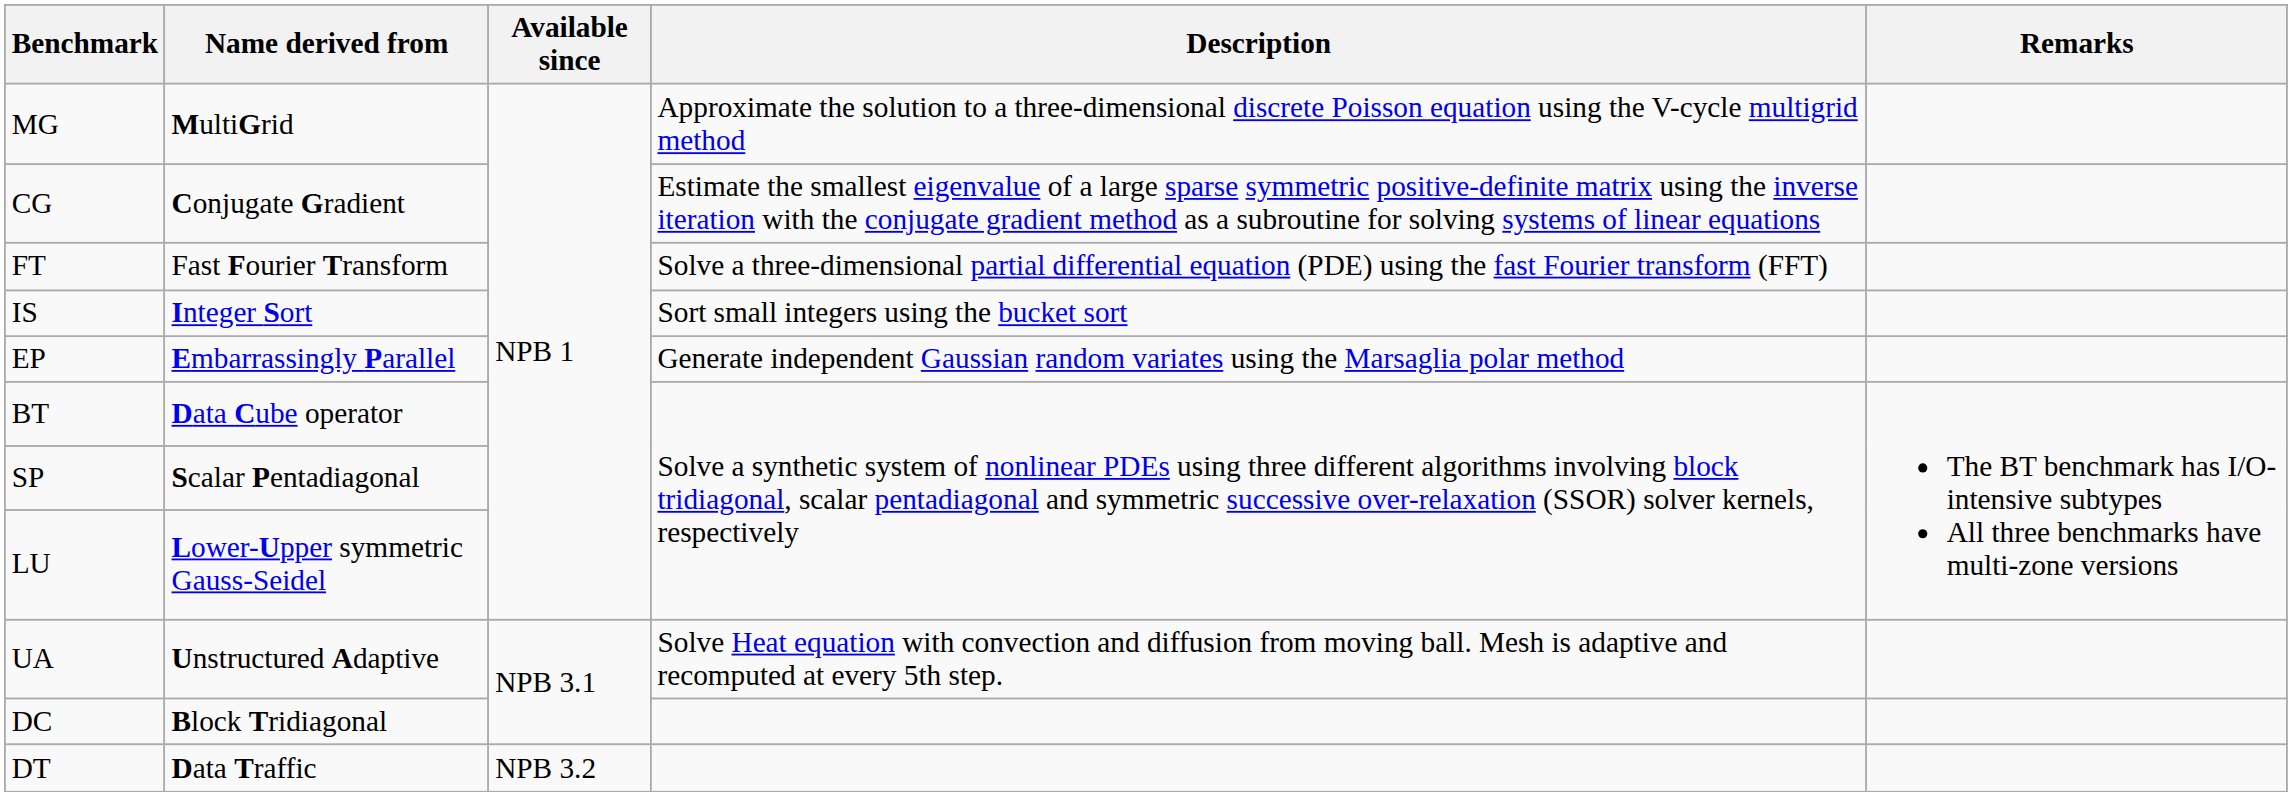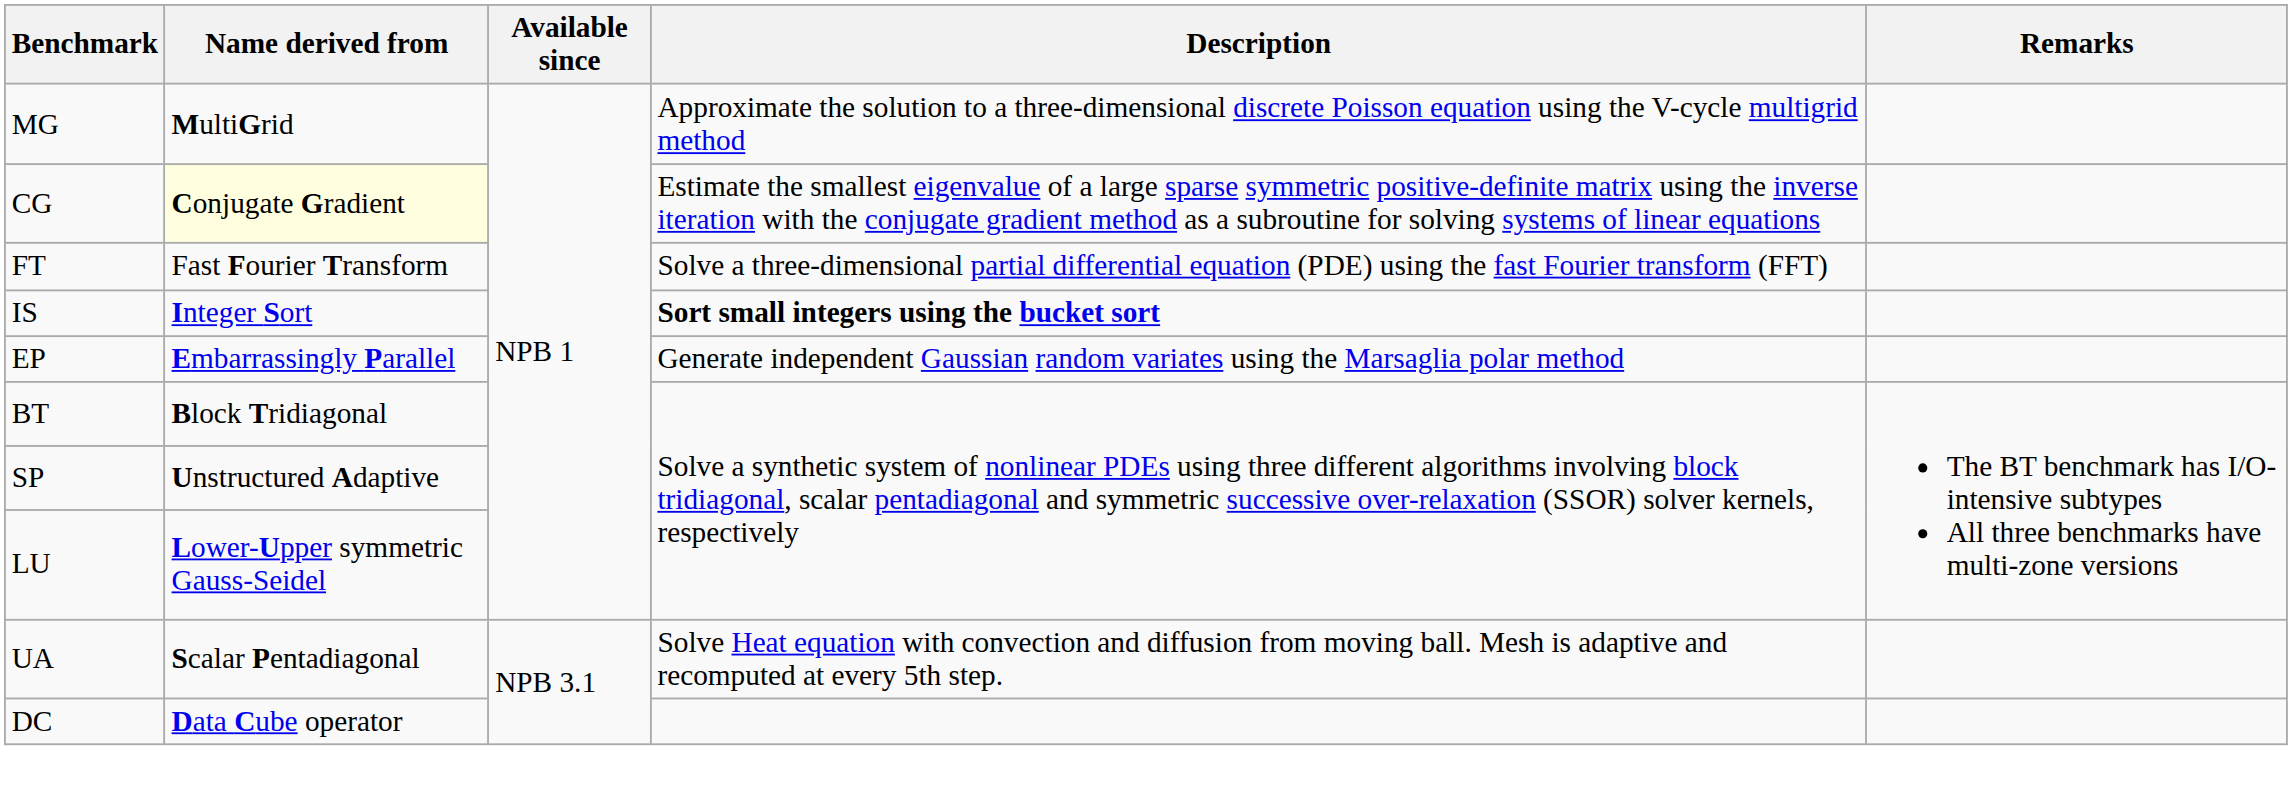CG | Name derived from: no background -> lightyellow background
IS | Description: normal -> bold
BT | Name derived from: Data Cube operator -> Block Tridiagonal
SP | Name derived from: Scalar Pentadiagonal -> Unstructured Adaptive
UA | Name derived from: Unstructured Adaptive -> Scalar Pentadiagonal
DC | Name derived from: Block Tridiagonal -> Data Cube operator
- row: DT | Data Traffic | NPB 3.2
